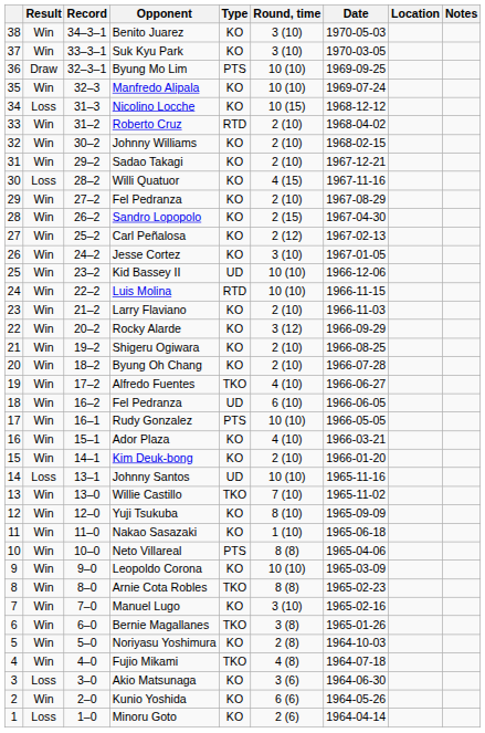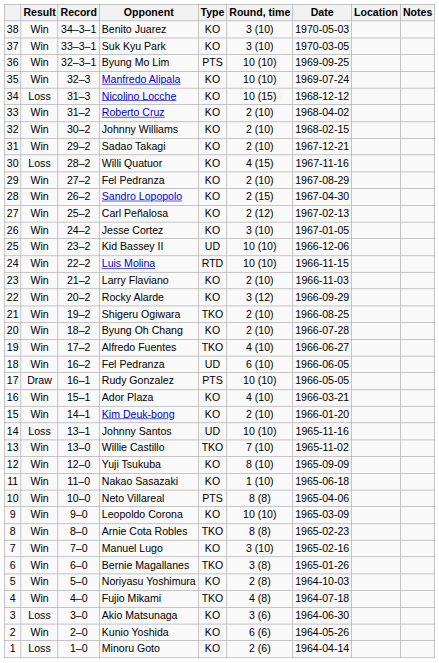Byung Mo Lim | Result: Draw -> Win
Roberto Cruz | Type: RTD -> KO
Shigeru Ogiwara | Type: KO -> TKO
Rudy Gonzalez | Result: Win -> Draw
